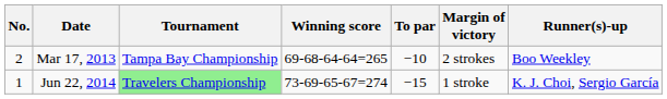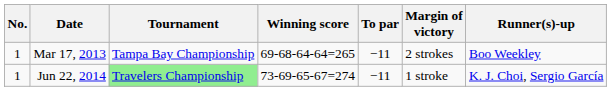Mar 17, 2013 | No.: 2 -> 1
Mar 17, 2013 | To par: −10 -> −11
Jun 22, 2014 | To par: −15 -> −11
